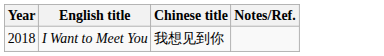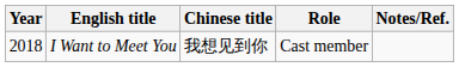+ column: Role | Cast member
